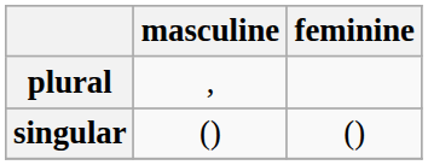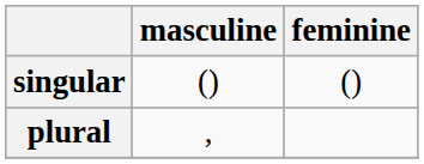rows swapped: singular <-> plural
